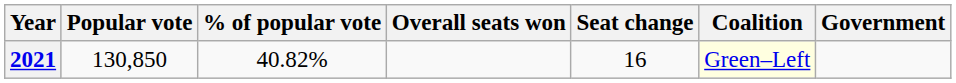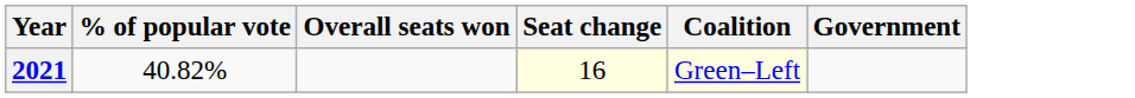- column: Popular vote | 130,850
2021 | Seat change: no background -> lightyellow background
